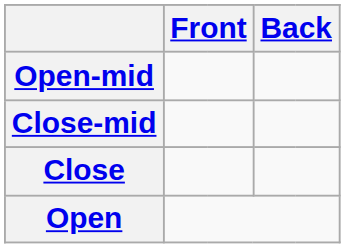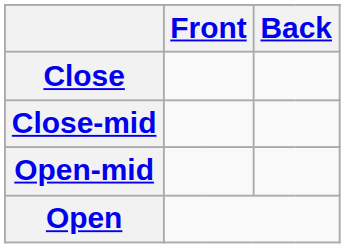rows swapped: Close <-> Open-mid
